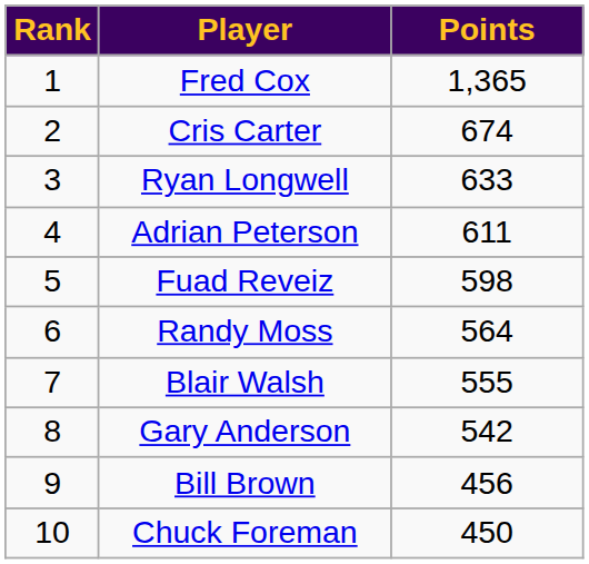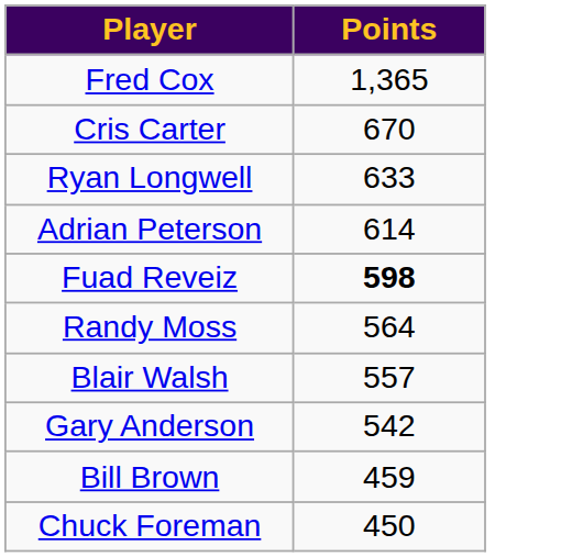- column: Rank | 1 | 2 | 3 | 4 | 5 | 6 | 7 | 8 | 9 | 10
Cris Carter | Points: 674 -> 670
Adrian Peterson | Points: 611 -> 614
Fuad Reveiz | Points: normal -> bold
Blair Walsh | Points: 555 -> 557
Bill Brown | Points: 456 -> 459
